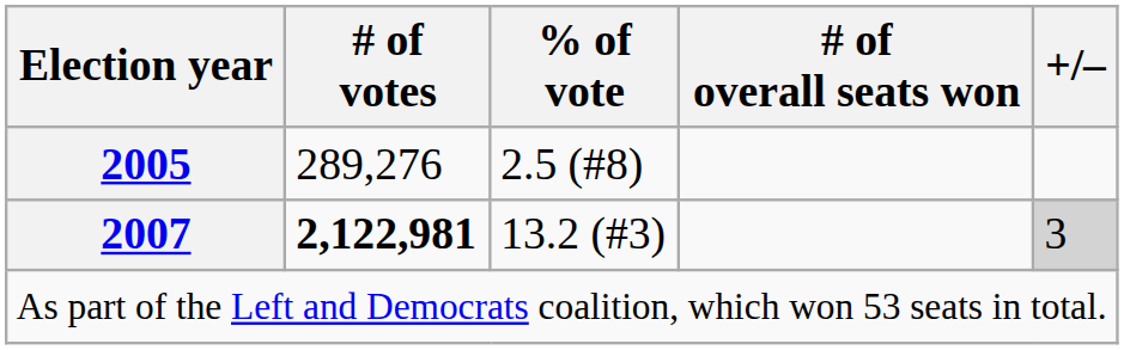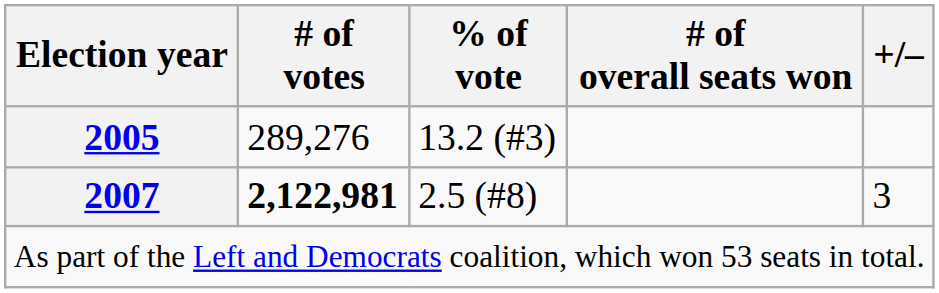2005 | % of vote: 2.5 (#8) -> 13.2 (#3)
2007 | % of vote: 13.2 (#3) -> 2.5 (#8)
2007 | +/–: lightgrey background -> no background
